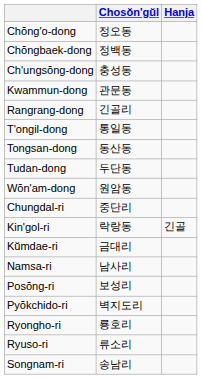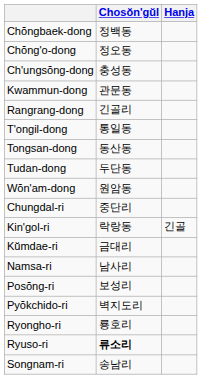rows swapped: Chŏngbaek-dong <-> Chŏng'o-dong
Ryuso-ri | Chosŏn'gŭl: normal -> bold
